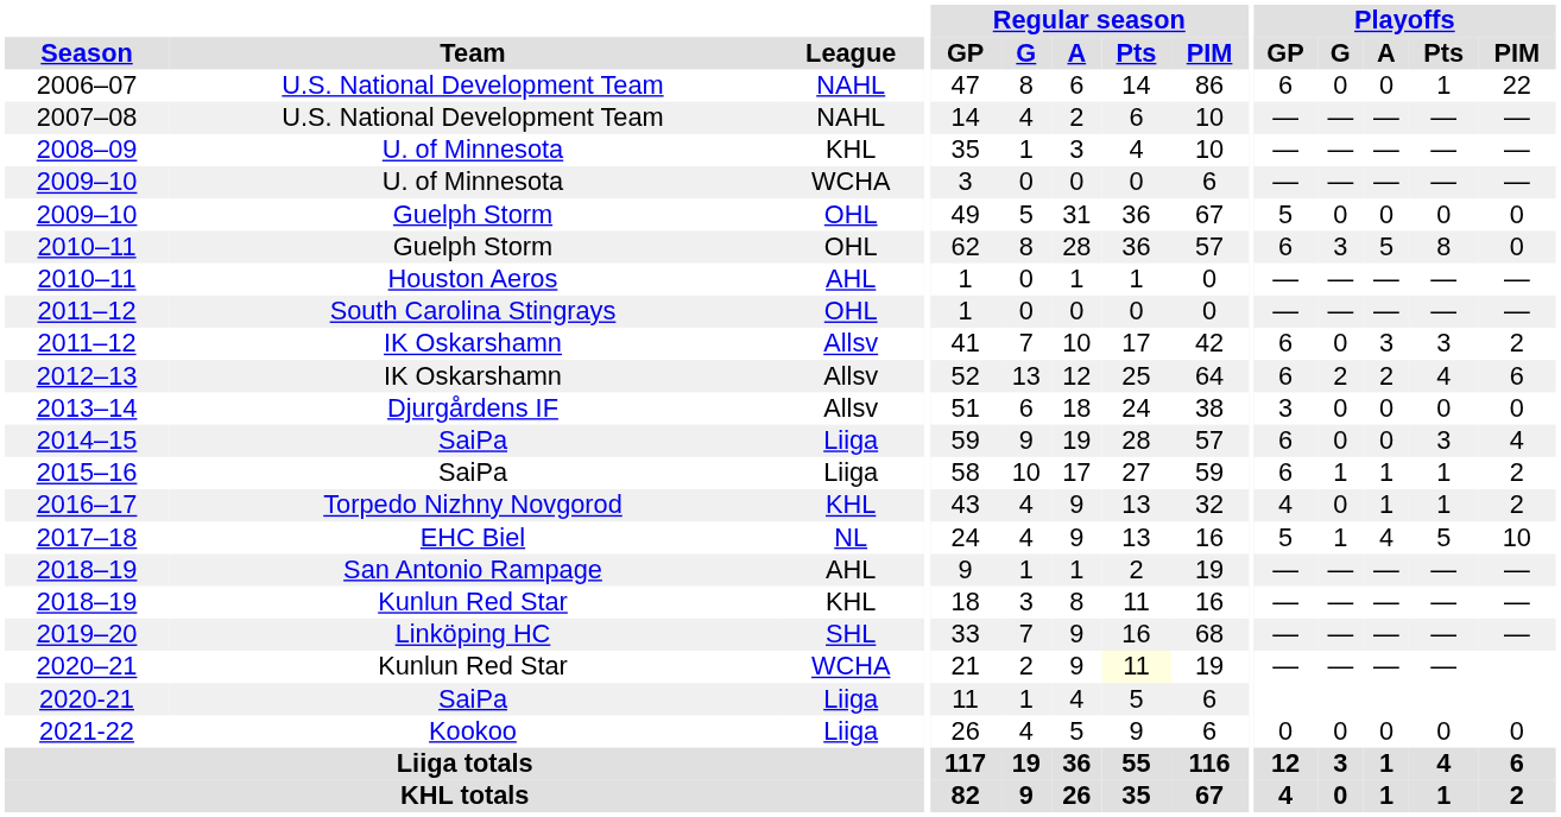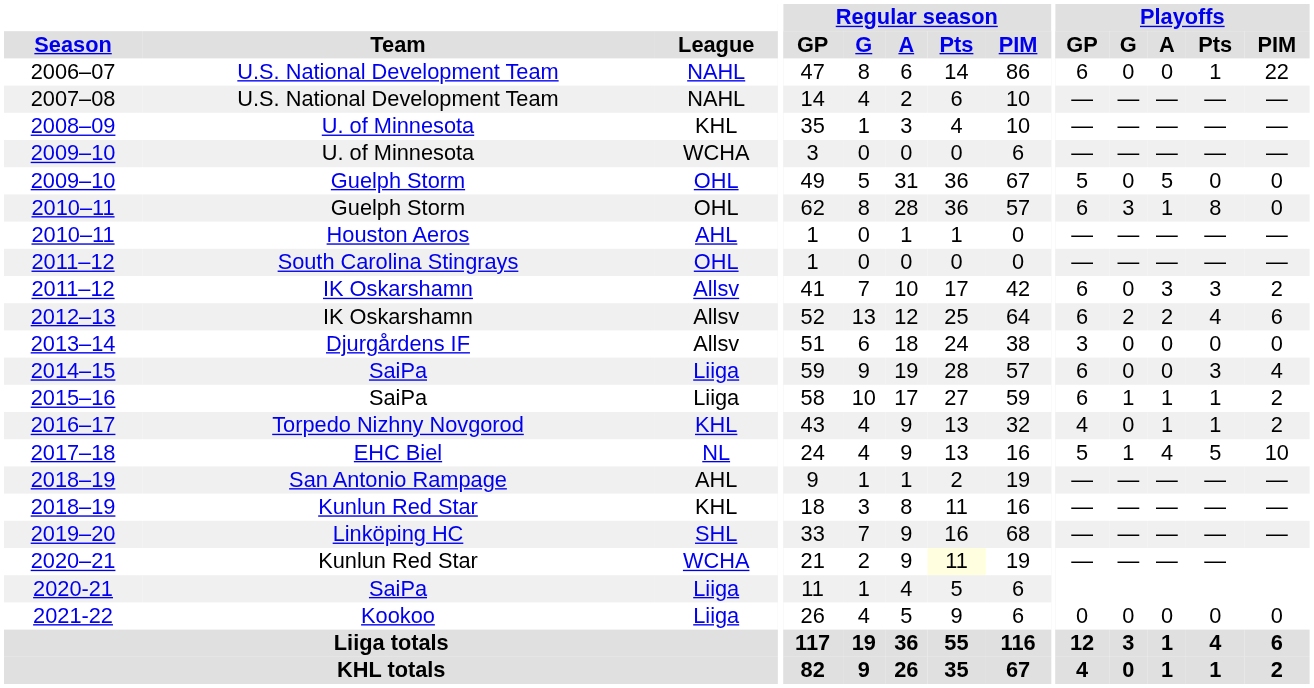2009–10 / Guelph Storm | Playoffs / A: 0 -> 5
2010–11 / Guelph Storm | Playoffs / A: 5 -> 1
